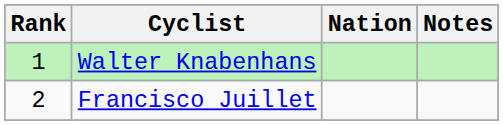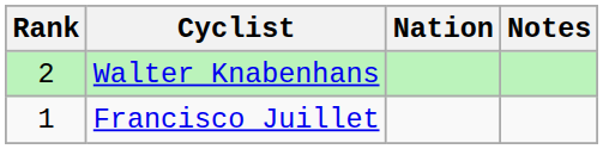Walter Knabenhans | Rank: 1 -> 2
Francisco Juillet | Rank: 2 -> 1
